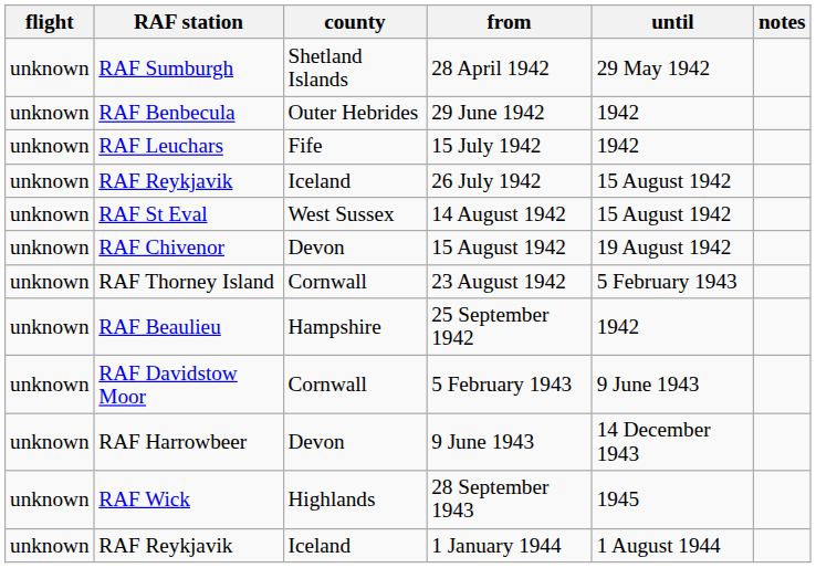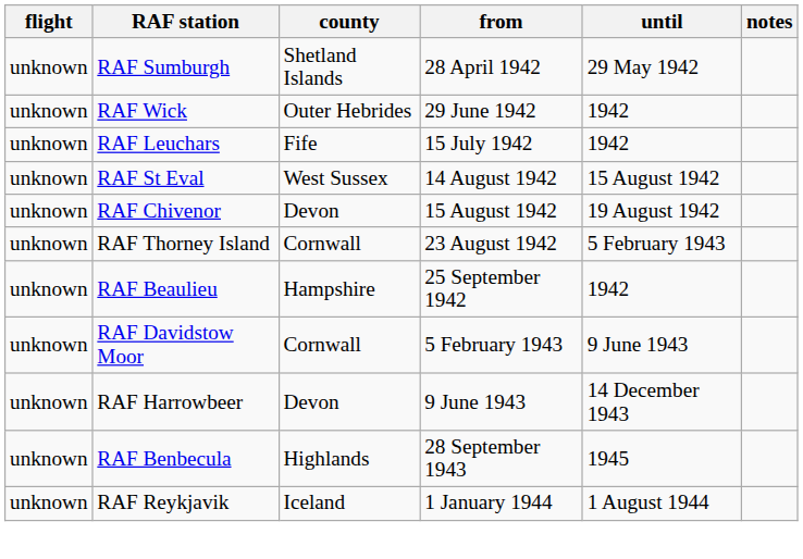29 June 1942 | RAF station: RAF Benbecula -> RAF Wick
- row: unknown | RAF Reykjavik | Iceland | 26 July 1942 | 15 August 1942
28 September 1943 | RAF station: RAF Wick -> RAF Benbecula
